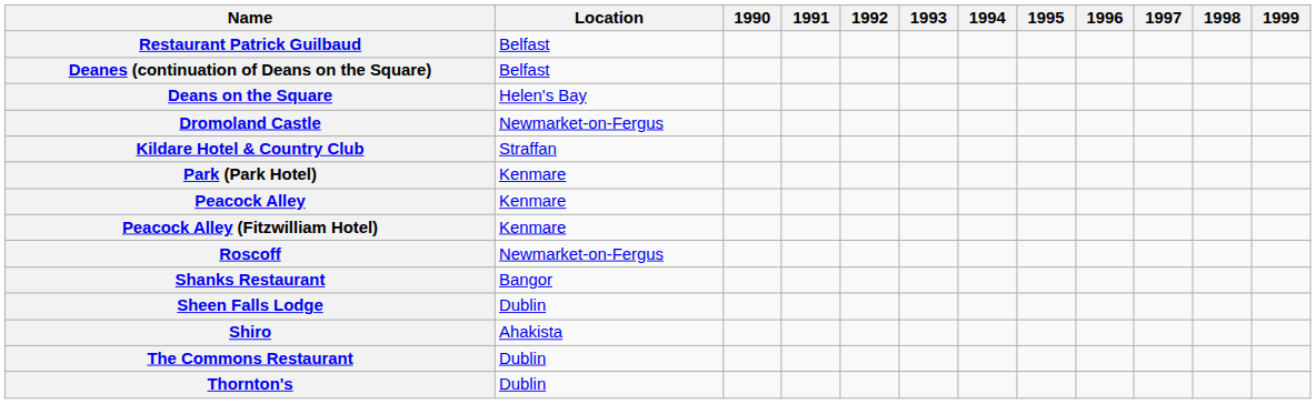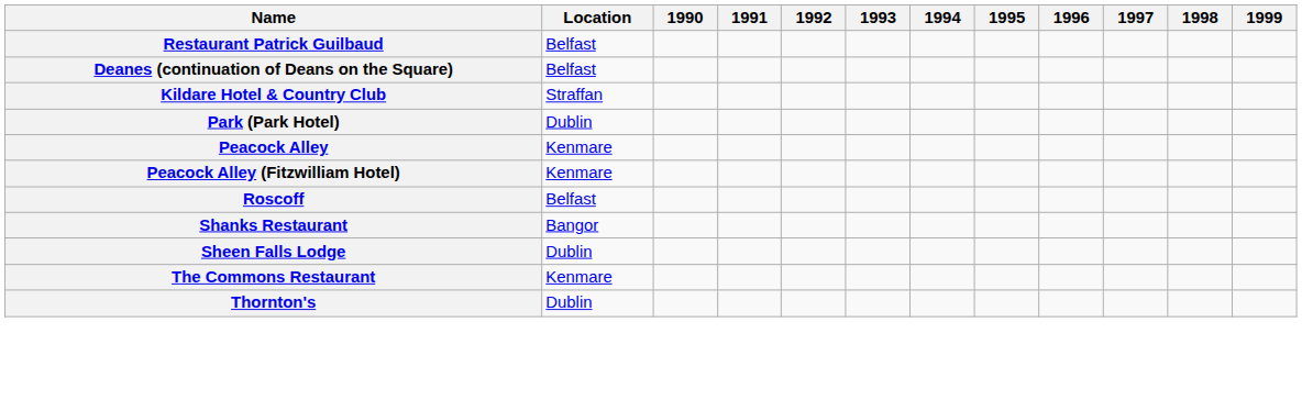- row: Deans on the Square | Helen's Bay
- row: Dromoland Castle | Newmarket-on-Fergus
Park (Park Hotel) | Location: Kenmare -> Dublin
Roscoff | Location: Newmarket-on-Fergus -> Belfast
- row: Shiro | Ahakista
The Commons Restaurant | Location: Dublin -> Kenmare
